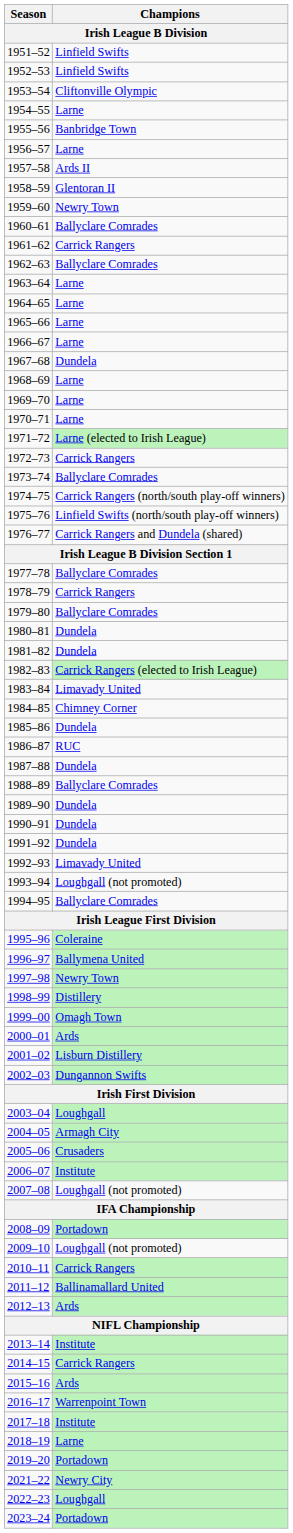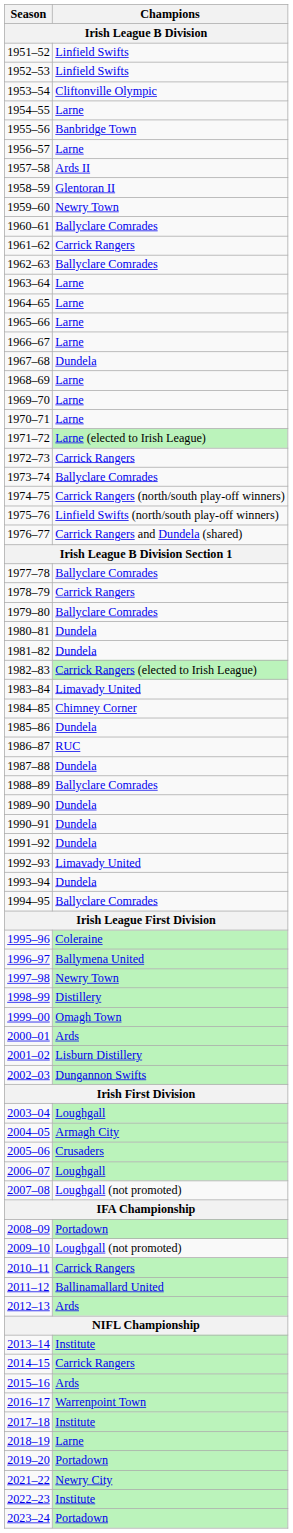1993–94 | Champions: Loughgall (not promoted) -> Dundela
2006–07 | Champions: Institute -> Loughgall
2022–23 | Champions: Loughgall -> Institute
